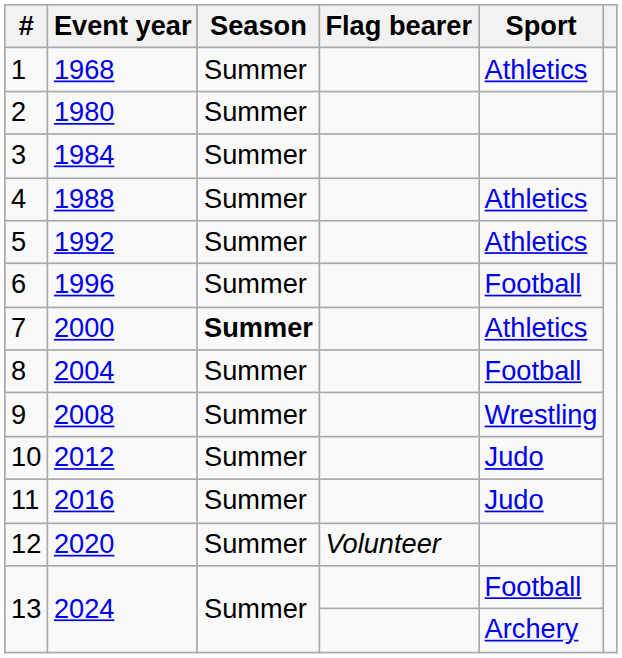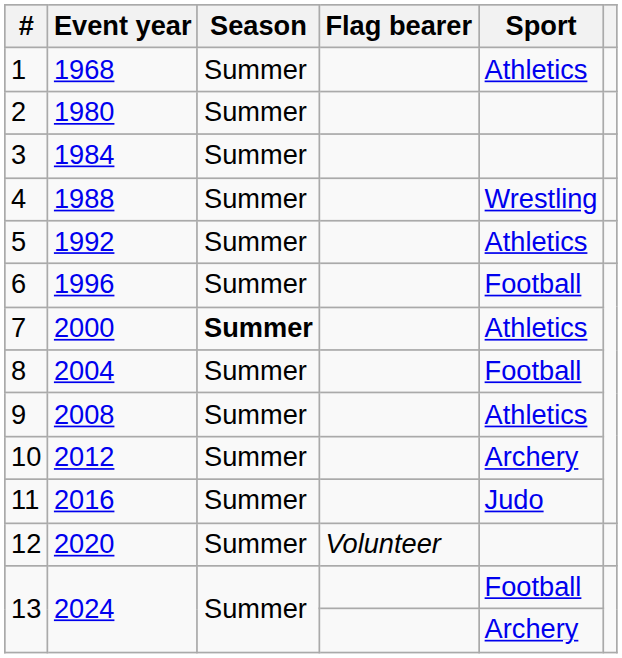4 | Sport: Athletics -> Wrestling
9 | Sport: Wrestling -> Athletics
10 | Sport: Judo -> Archery
